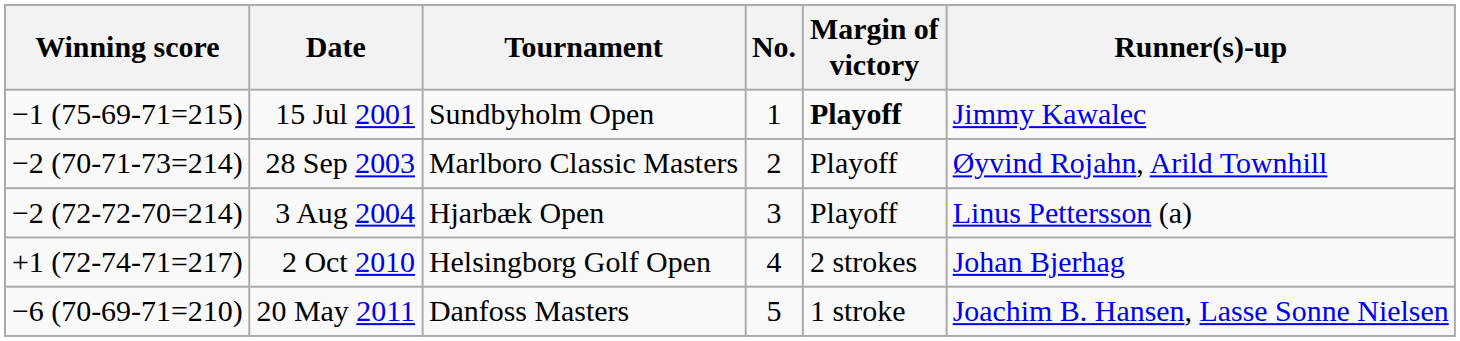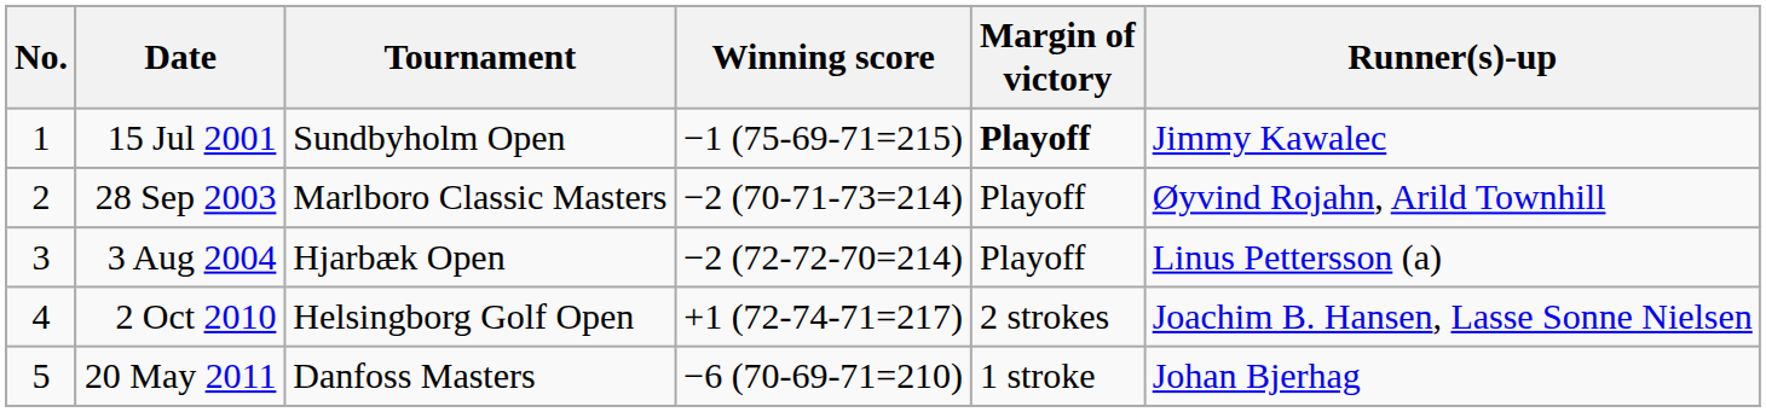columns swapped: No. <-> Winning score
2 Oct 2010 | Runner(s)-up: Johan Bjerhag -> Joachim B. Hansen, Lasse Sonne Nielsen
20 May 2011 | Runner(s)-up: Joachim B. Hansen, Lasse Sonne Nielsen -> Johan Bjerhag
